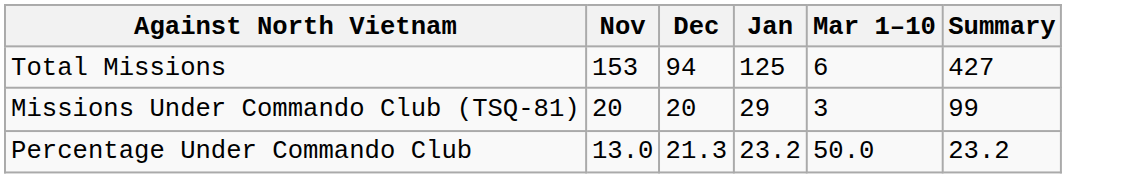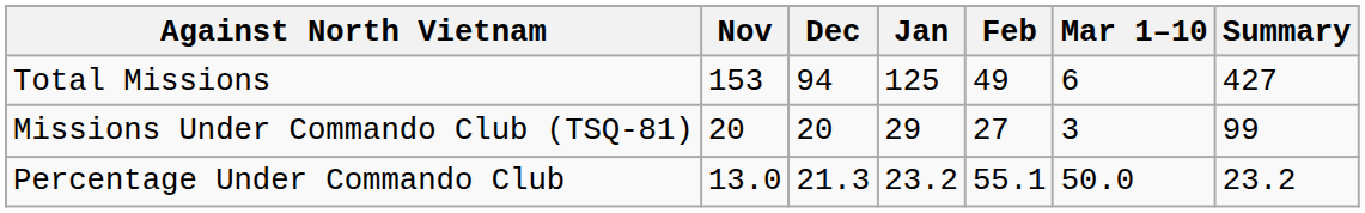+ column: Feb | 49 | 27 | 55.1
